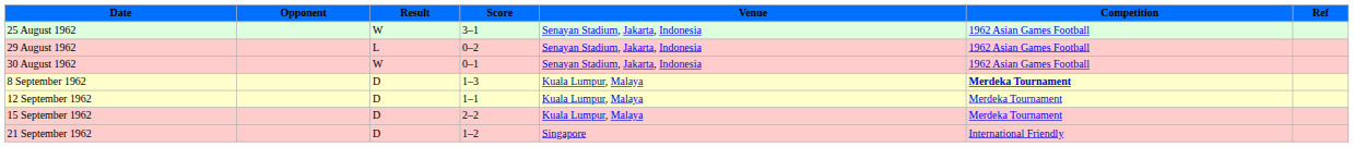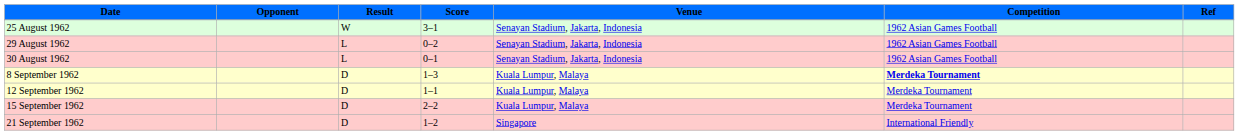30 August 1962 | Result: W -> L
